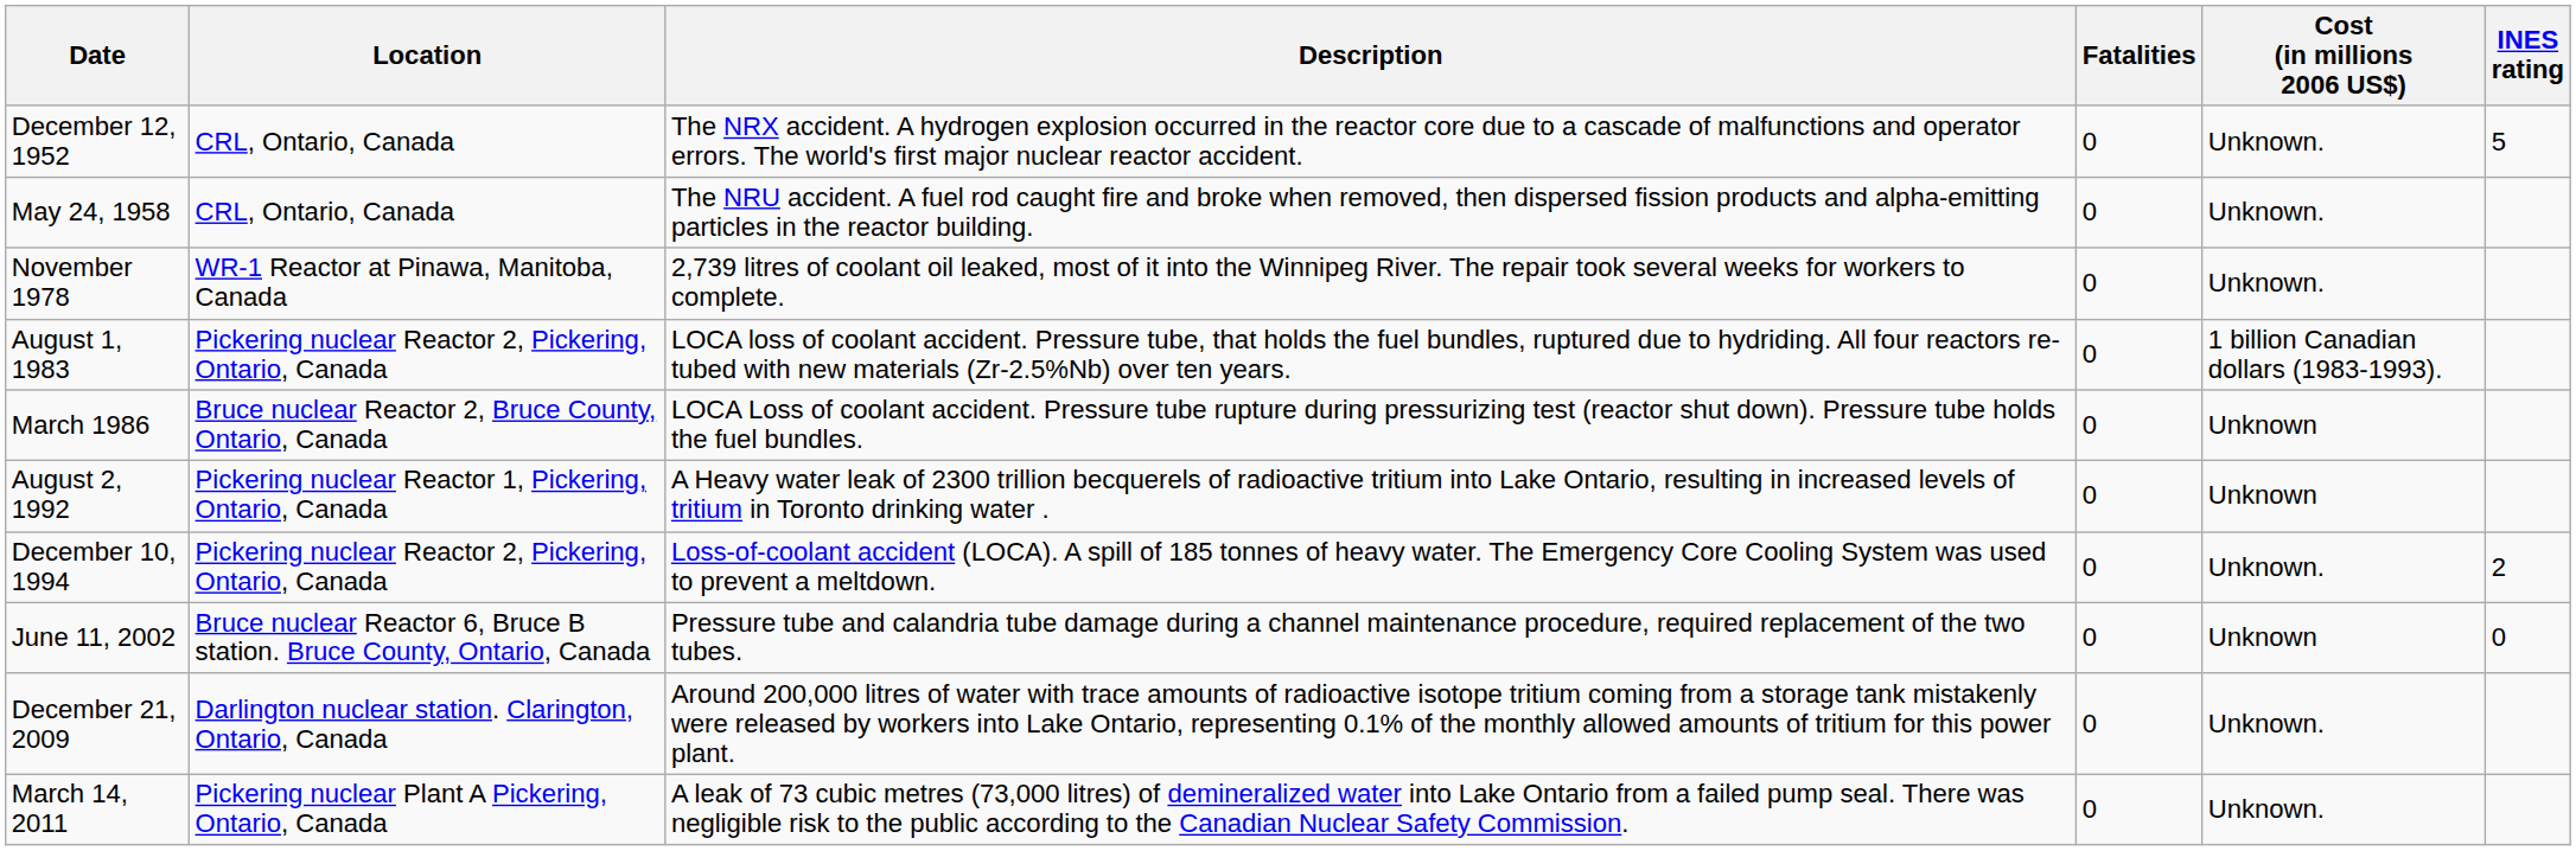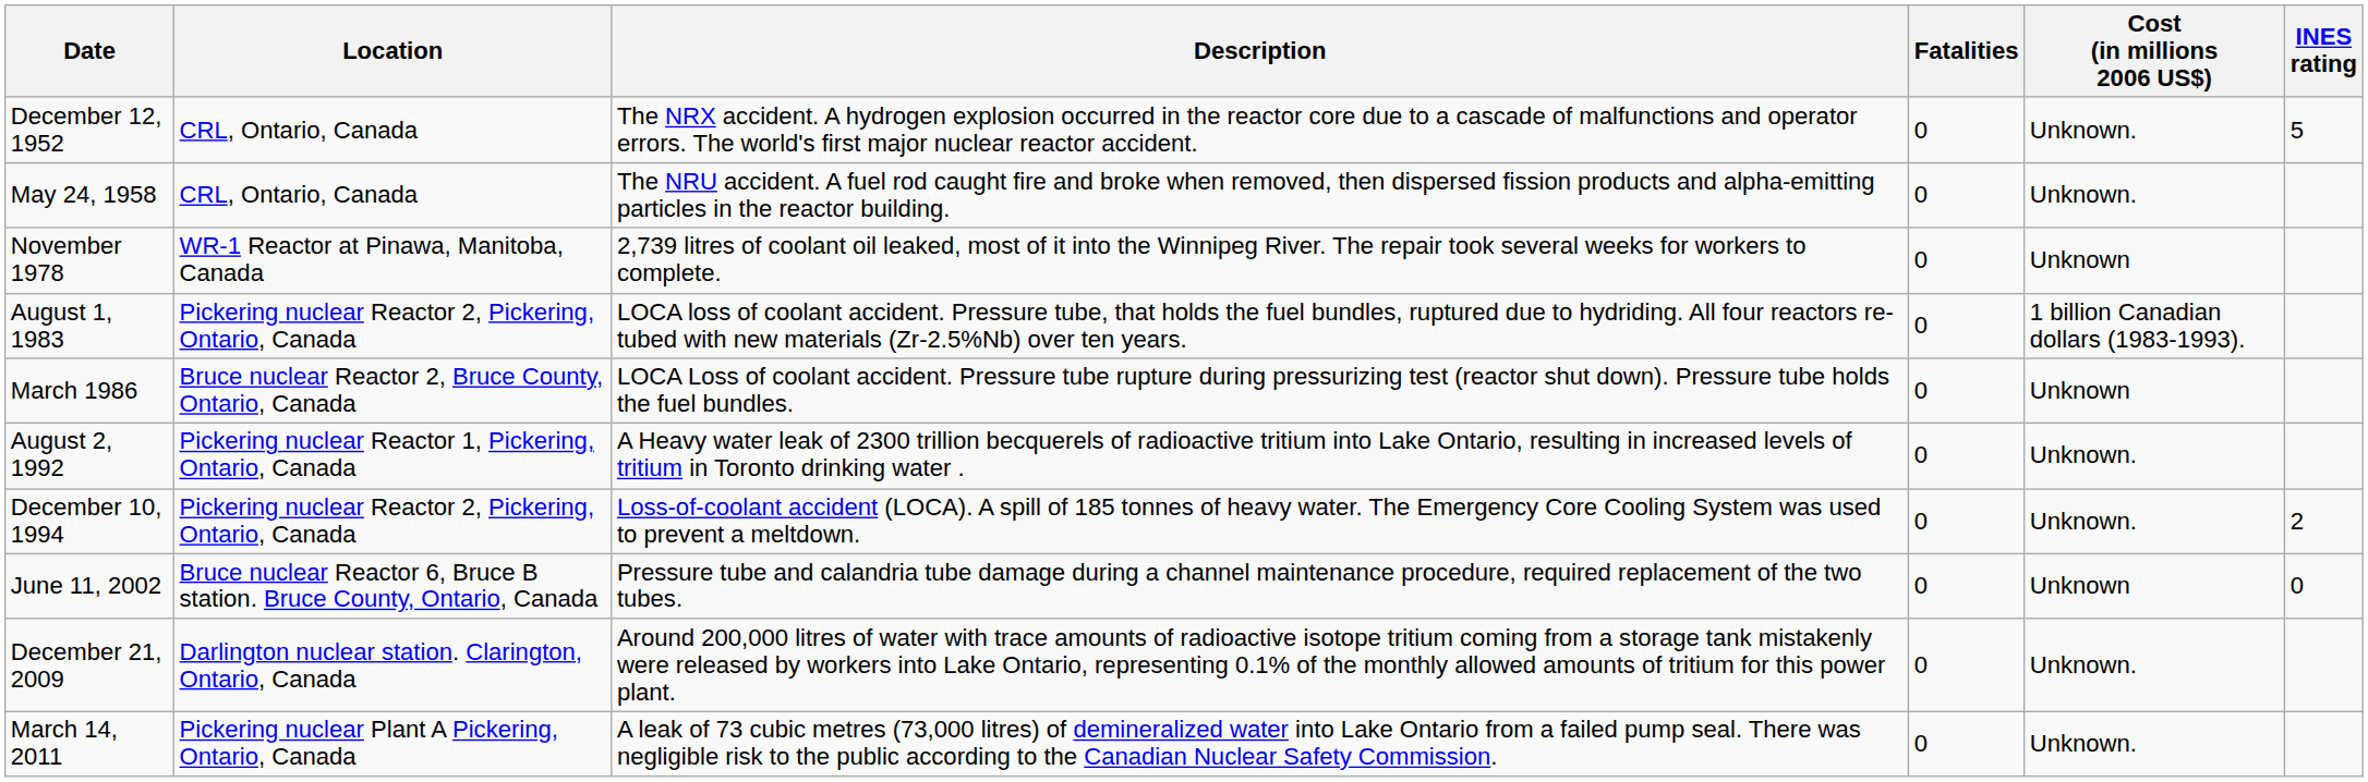November 1978 | Cost (in millions 2006 US$): Unknown. -> Unknown
August 2, 1992 | Cost (in millions 2006 US$): Unknown -> Unknown.
